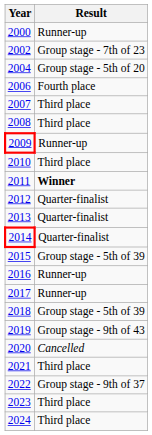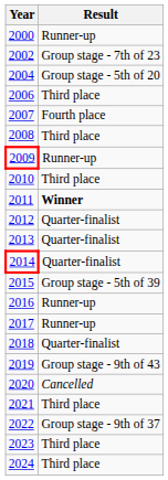2006 | Result: Fourth place -> Third place
2007 | Result: Third place -> Fourth place
2018 | Result: Group stage - 5th of 39 -> Quarter-finalist
